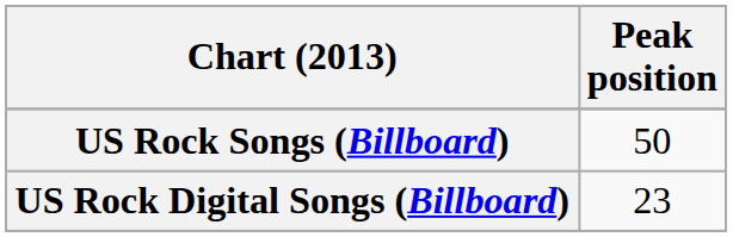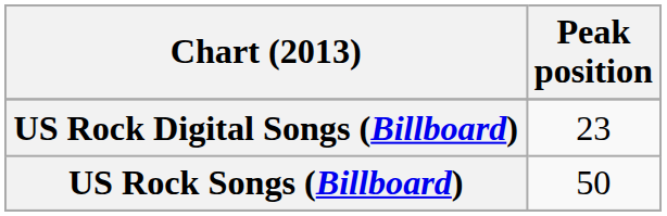rows swapped: US Rock Songs (Billboard) <-> US Rock Digital Songs (Billboard)
